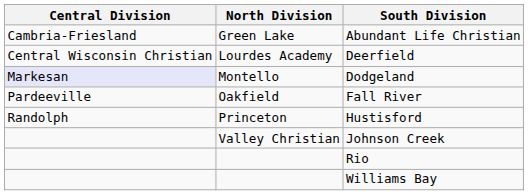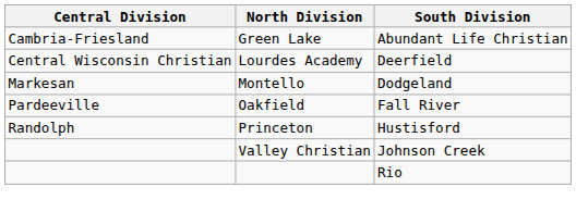Dodgeland | Central Division: lavender background -> no background
- row: Williams Bay
